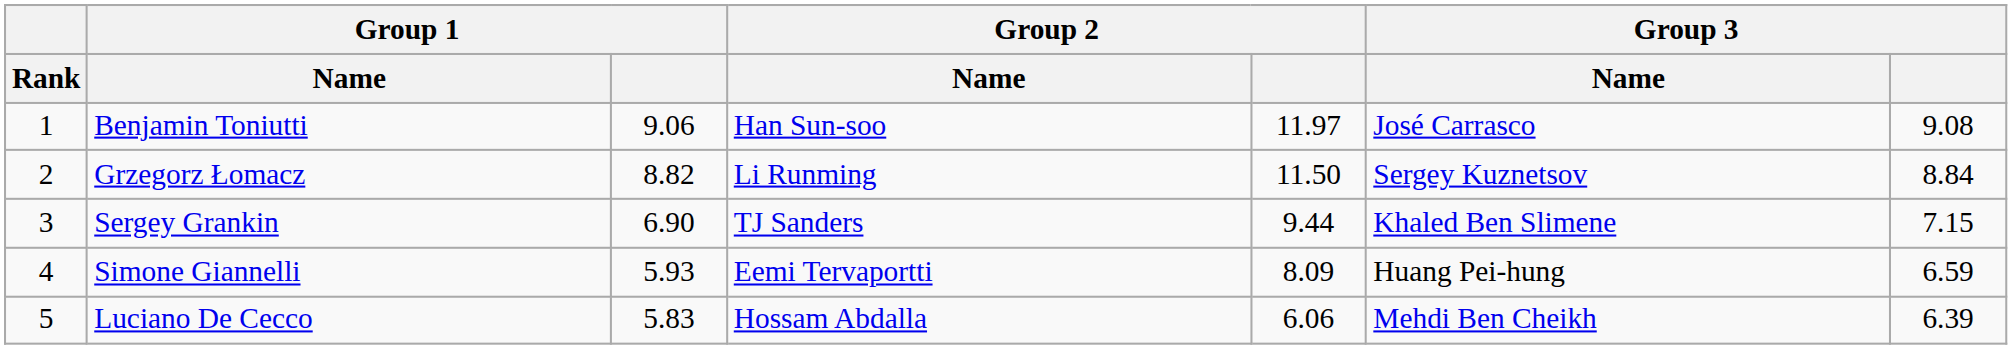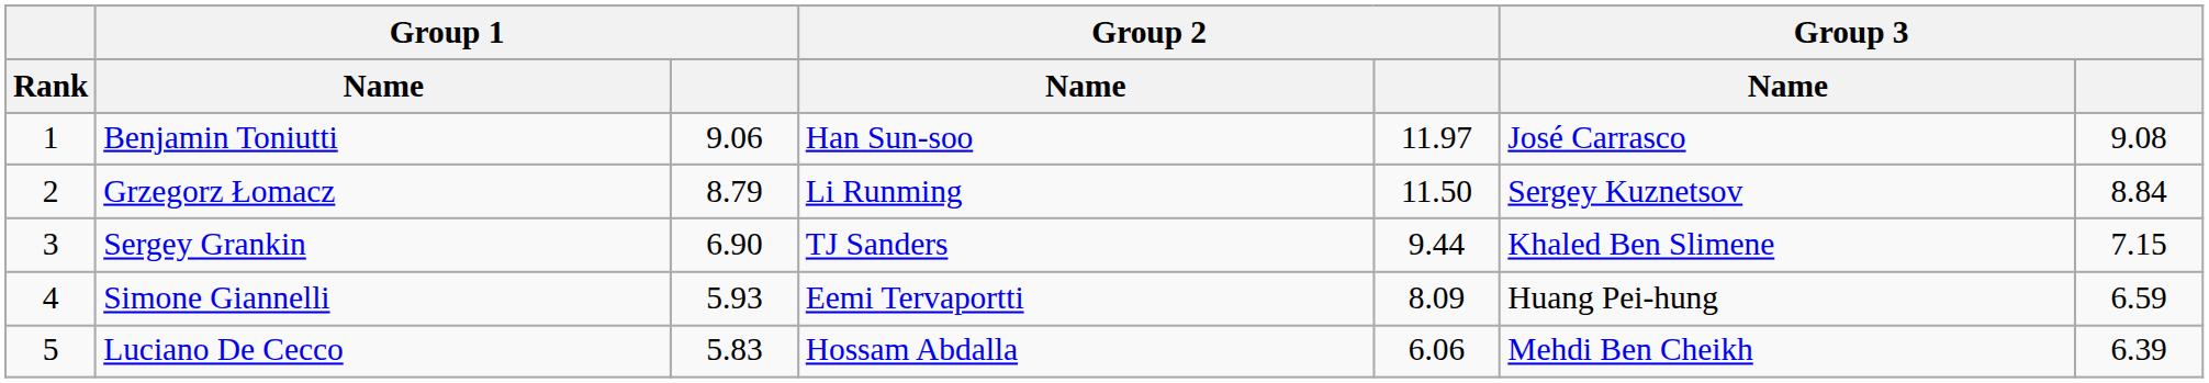Grzegorz Łomacz | Group 1: 8.82 -> 8.79
